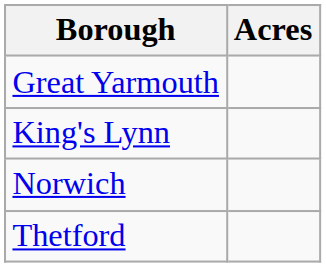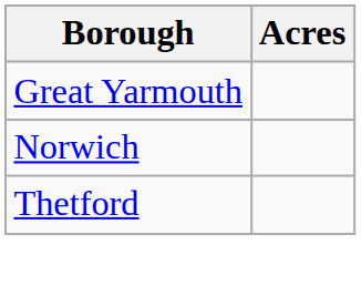- row: King's Lynn
